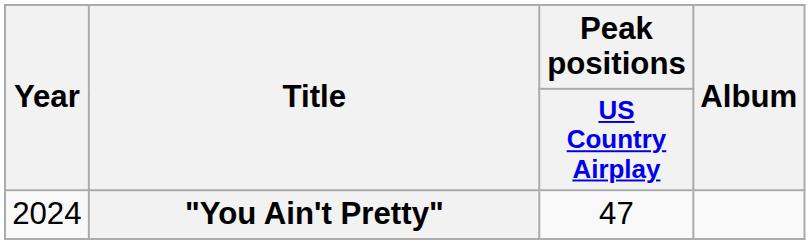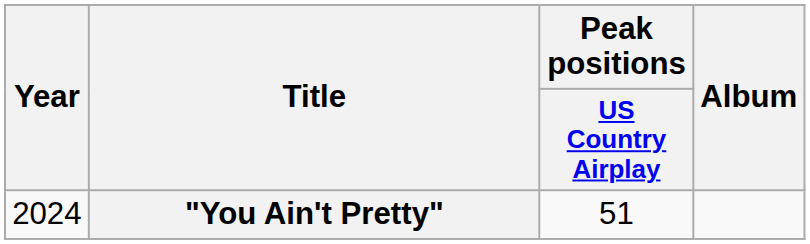"You Ain't Pretty" | Peak positions / US Country Airplay: 47 -> 51
